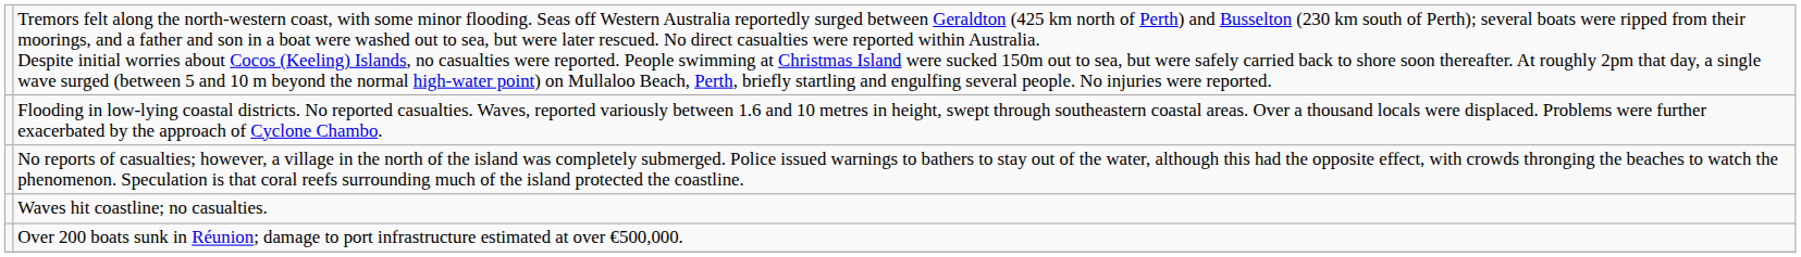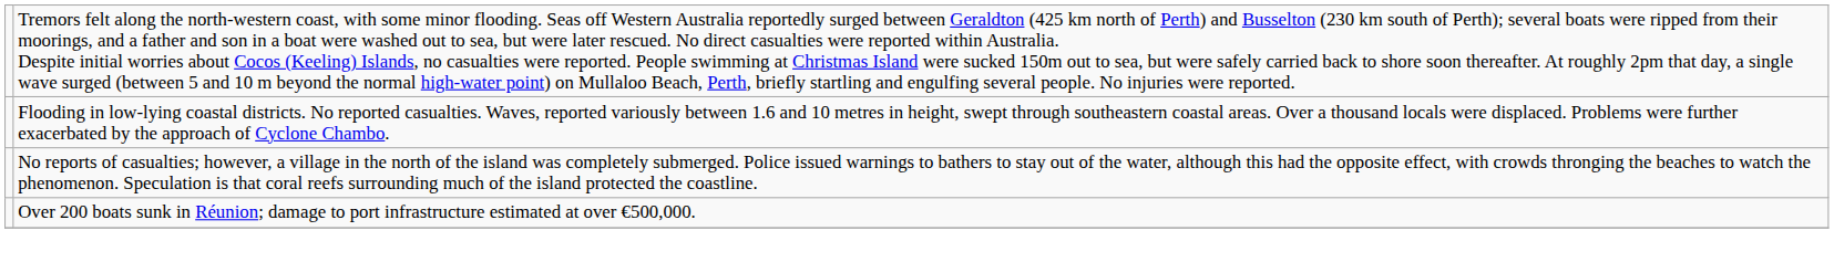- row: Waves hit coastline; no casualties.
